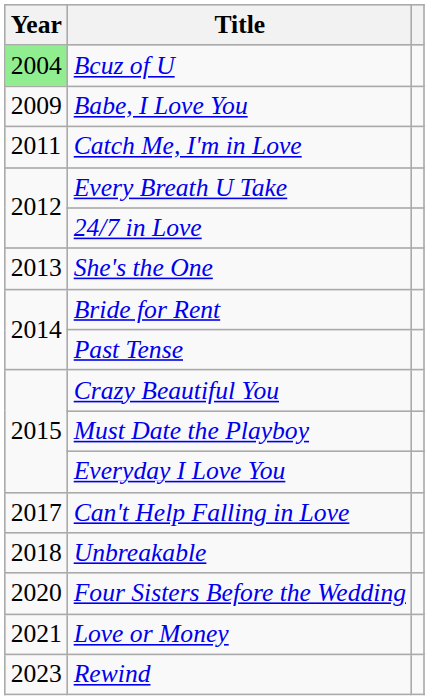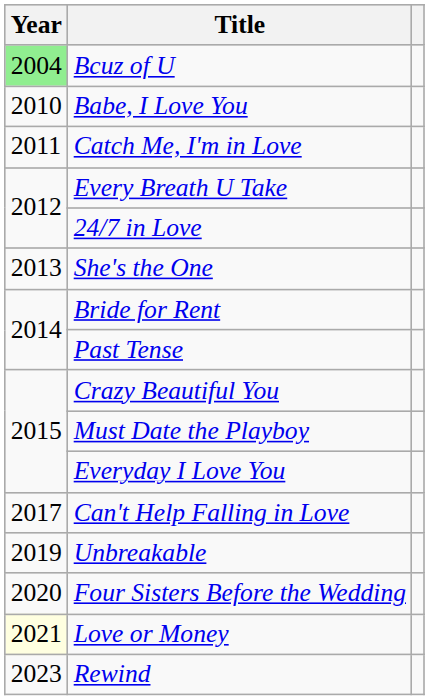Babe, I Love You | Year: 2009 -> 2010
Unbreakable | Year: 2018 -> 2019
Love or Money | Year: no background -> lightyellow background
